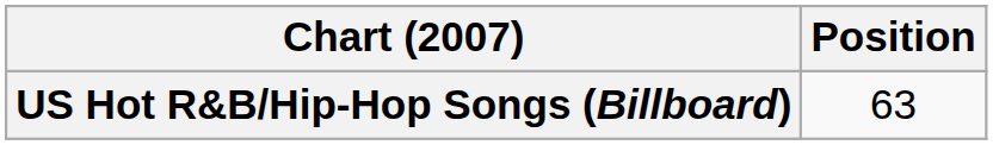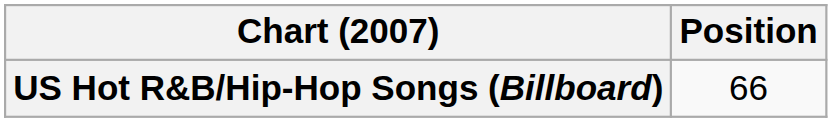US Hot R&B/Hip-Hop Songs (Billboard) | Position: 63 -> 66
